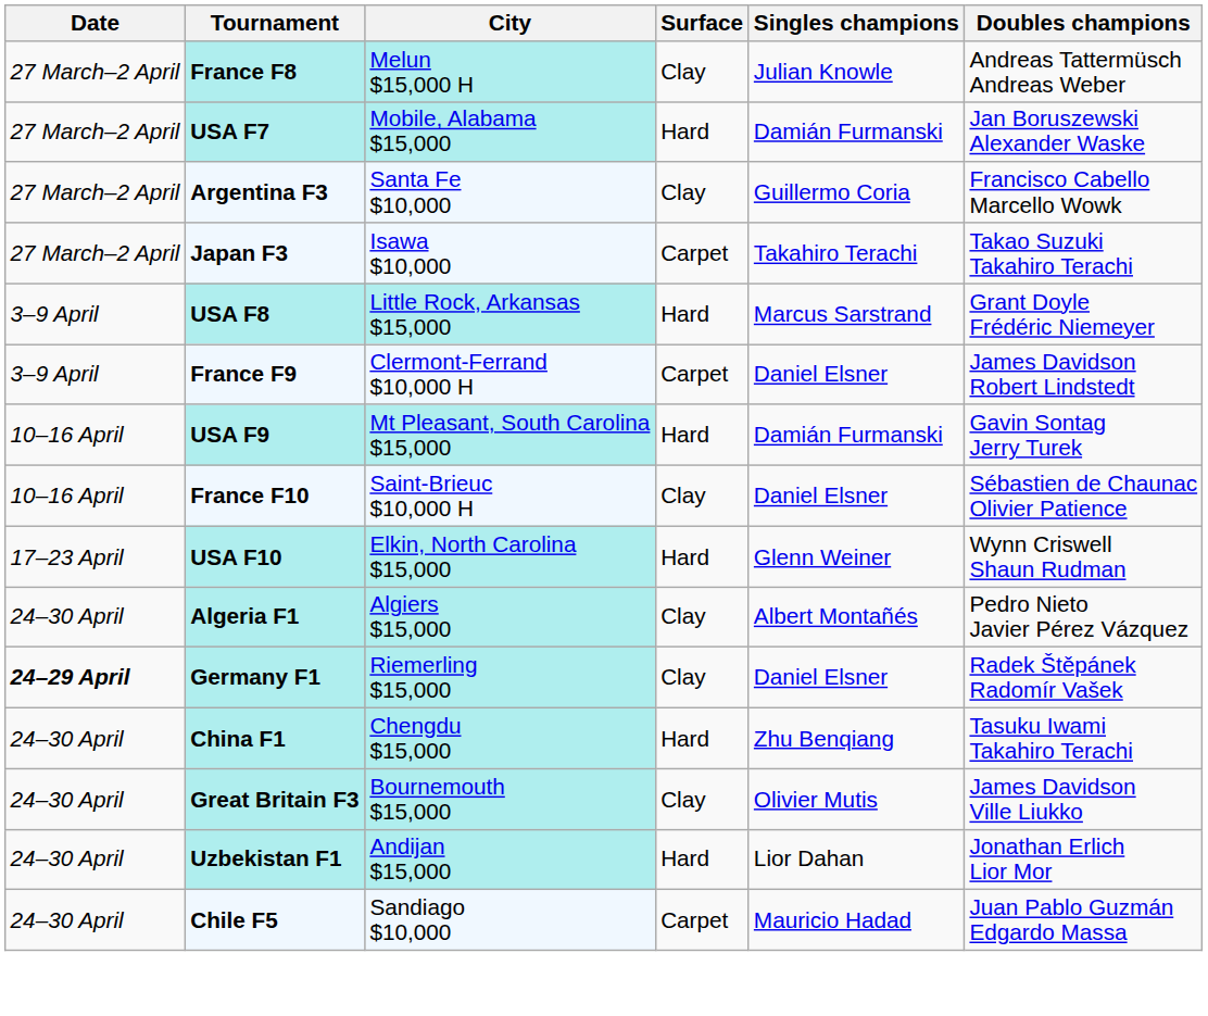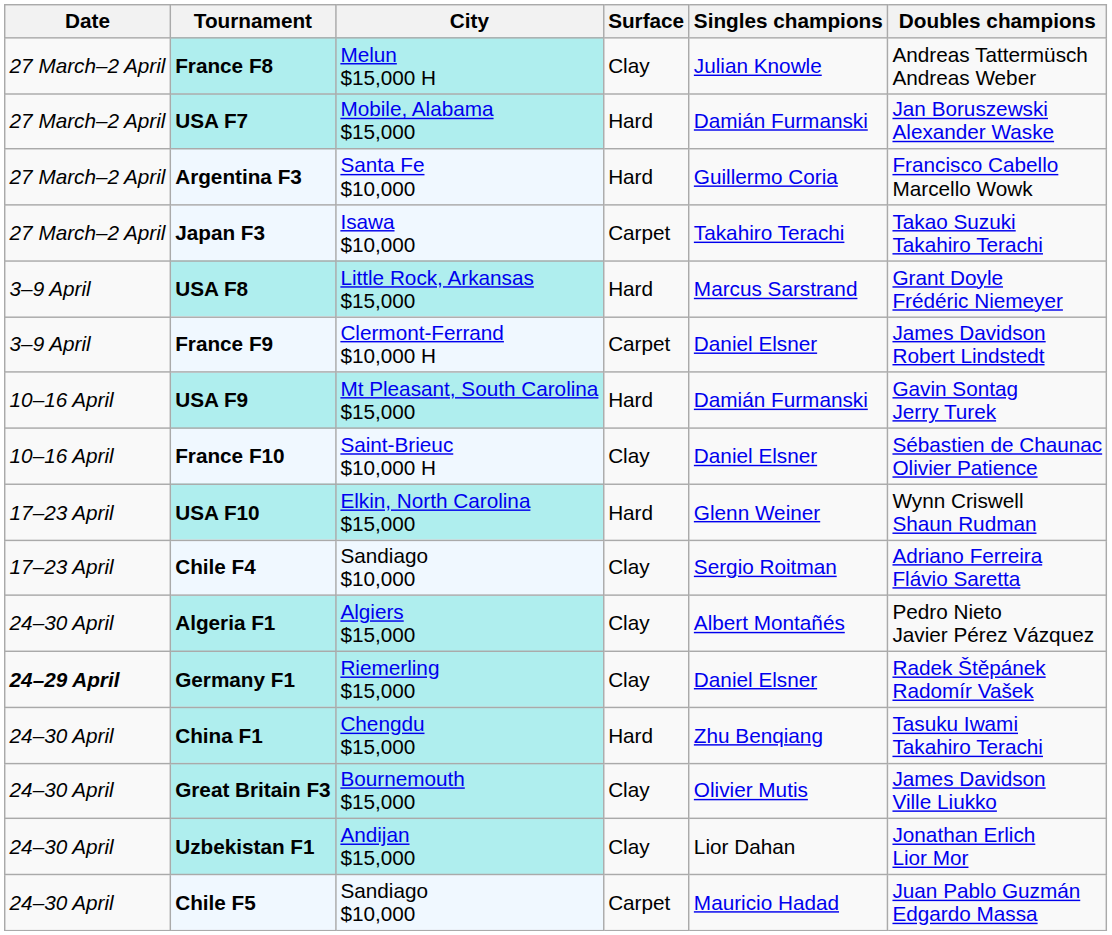Argentina F3 | Surface: Clay -> Hard
+ row: 17–23 April | Chile F4 | Sandiago $10,000 | Clay | Sergio Roitman | Adriano Ferreira Flávio Saretta
Uzbekistan F1 | Surface: Hard -> Clay
